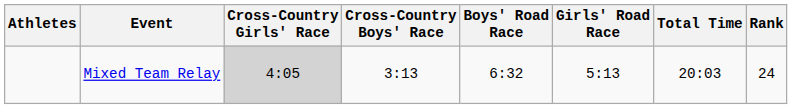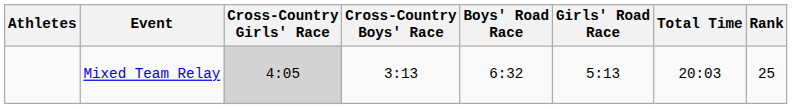Mixed Team Relay | Rank: 24 -> 25
